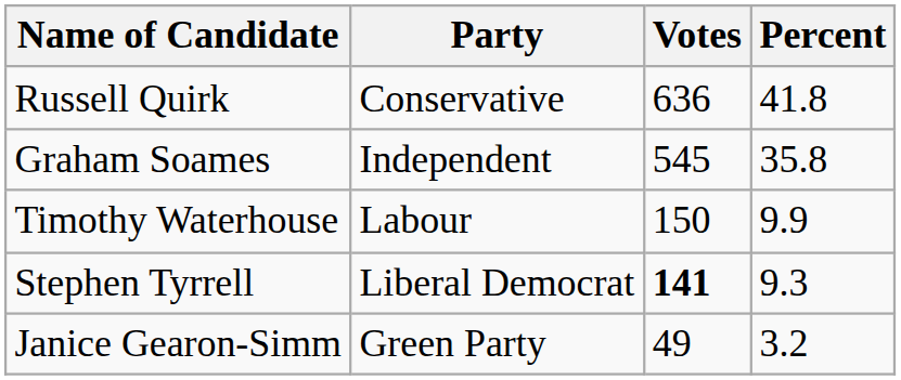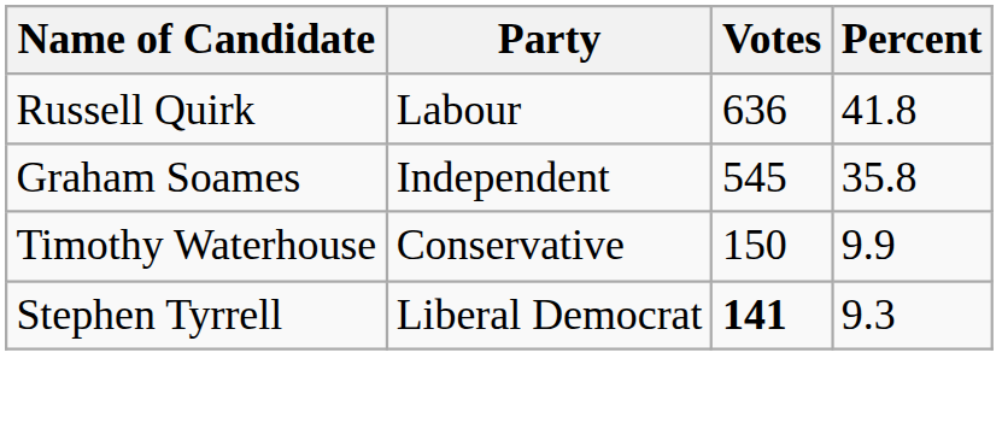Russell Quirk | Party: Conservative -> Labour
Timothy Waterhouse | Party: Labour -> Conservative
- row: Janice Gearon-Simm | Green Party | 49 | 3.2
